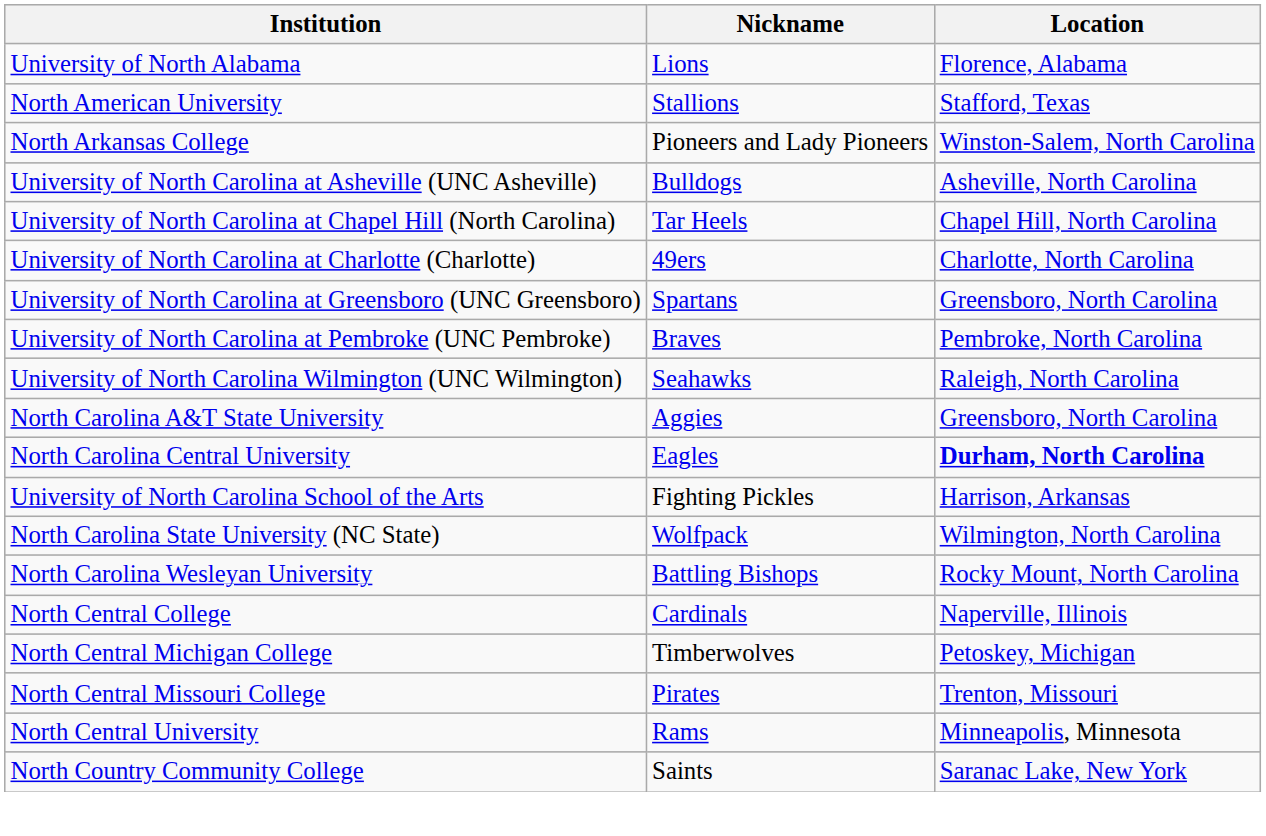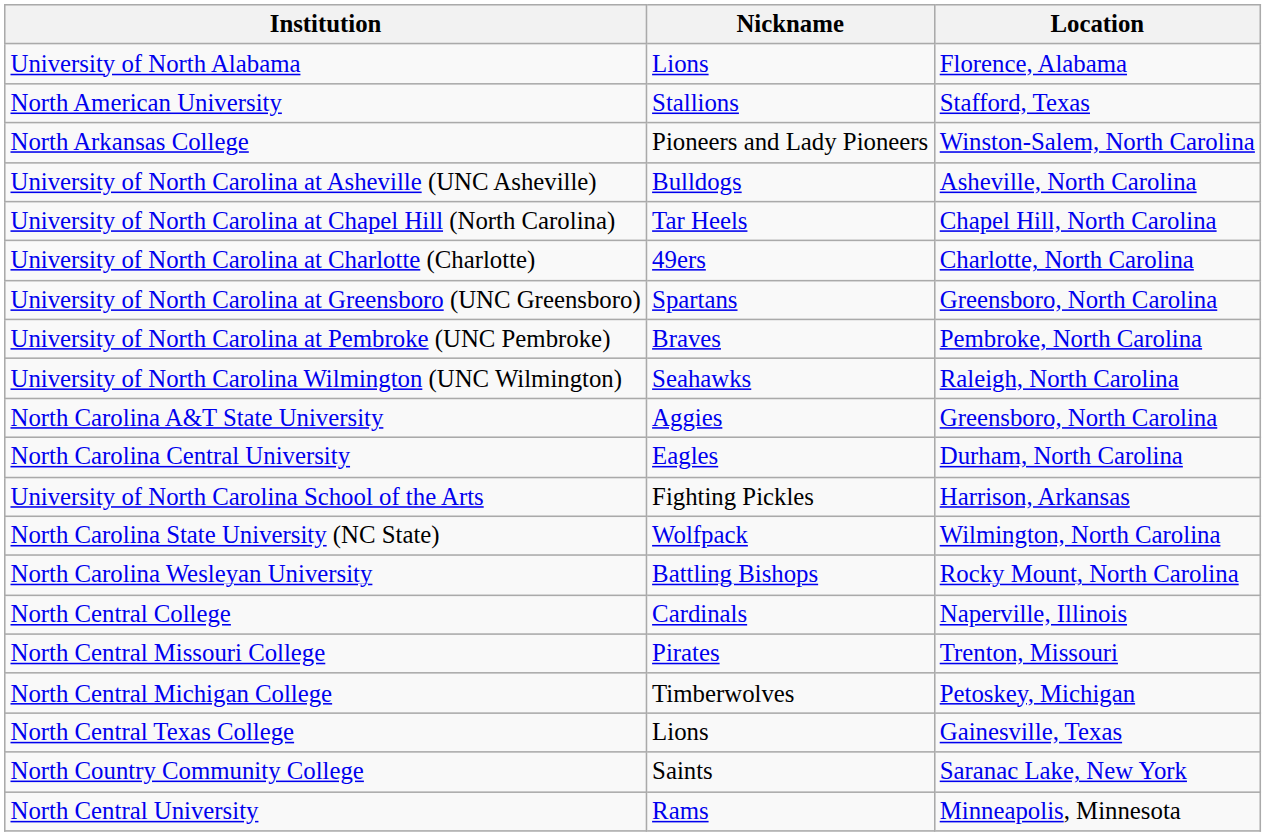North Carolina Central University | Location: bold -> normal
rows swapped: North Central Michigan College <-> North Central Missouri College
+ row: North Central Texas College | Lions | Gainesville, Texas
rows swapped: North Central University <-> North Country Community College
